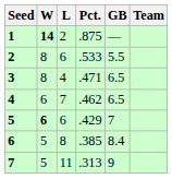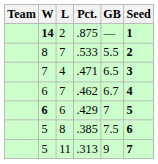columns swapped: Team <-> Seed
.533 | L: 6 -> 7
.471 | W: 8 -> 7
.462 | GB: 6.5 -> 6.7
.385 | GB: 8.4 -> 7.5
